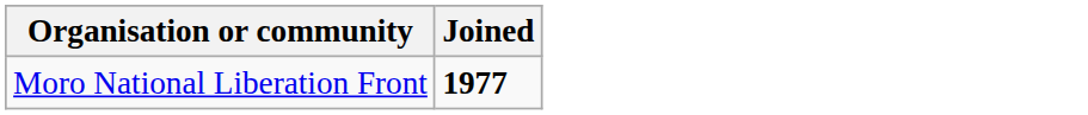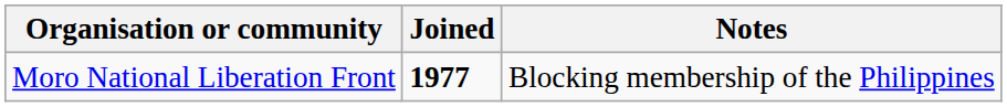+ column: Notes | Blocking membership of the Philippines
